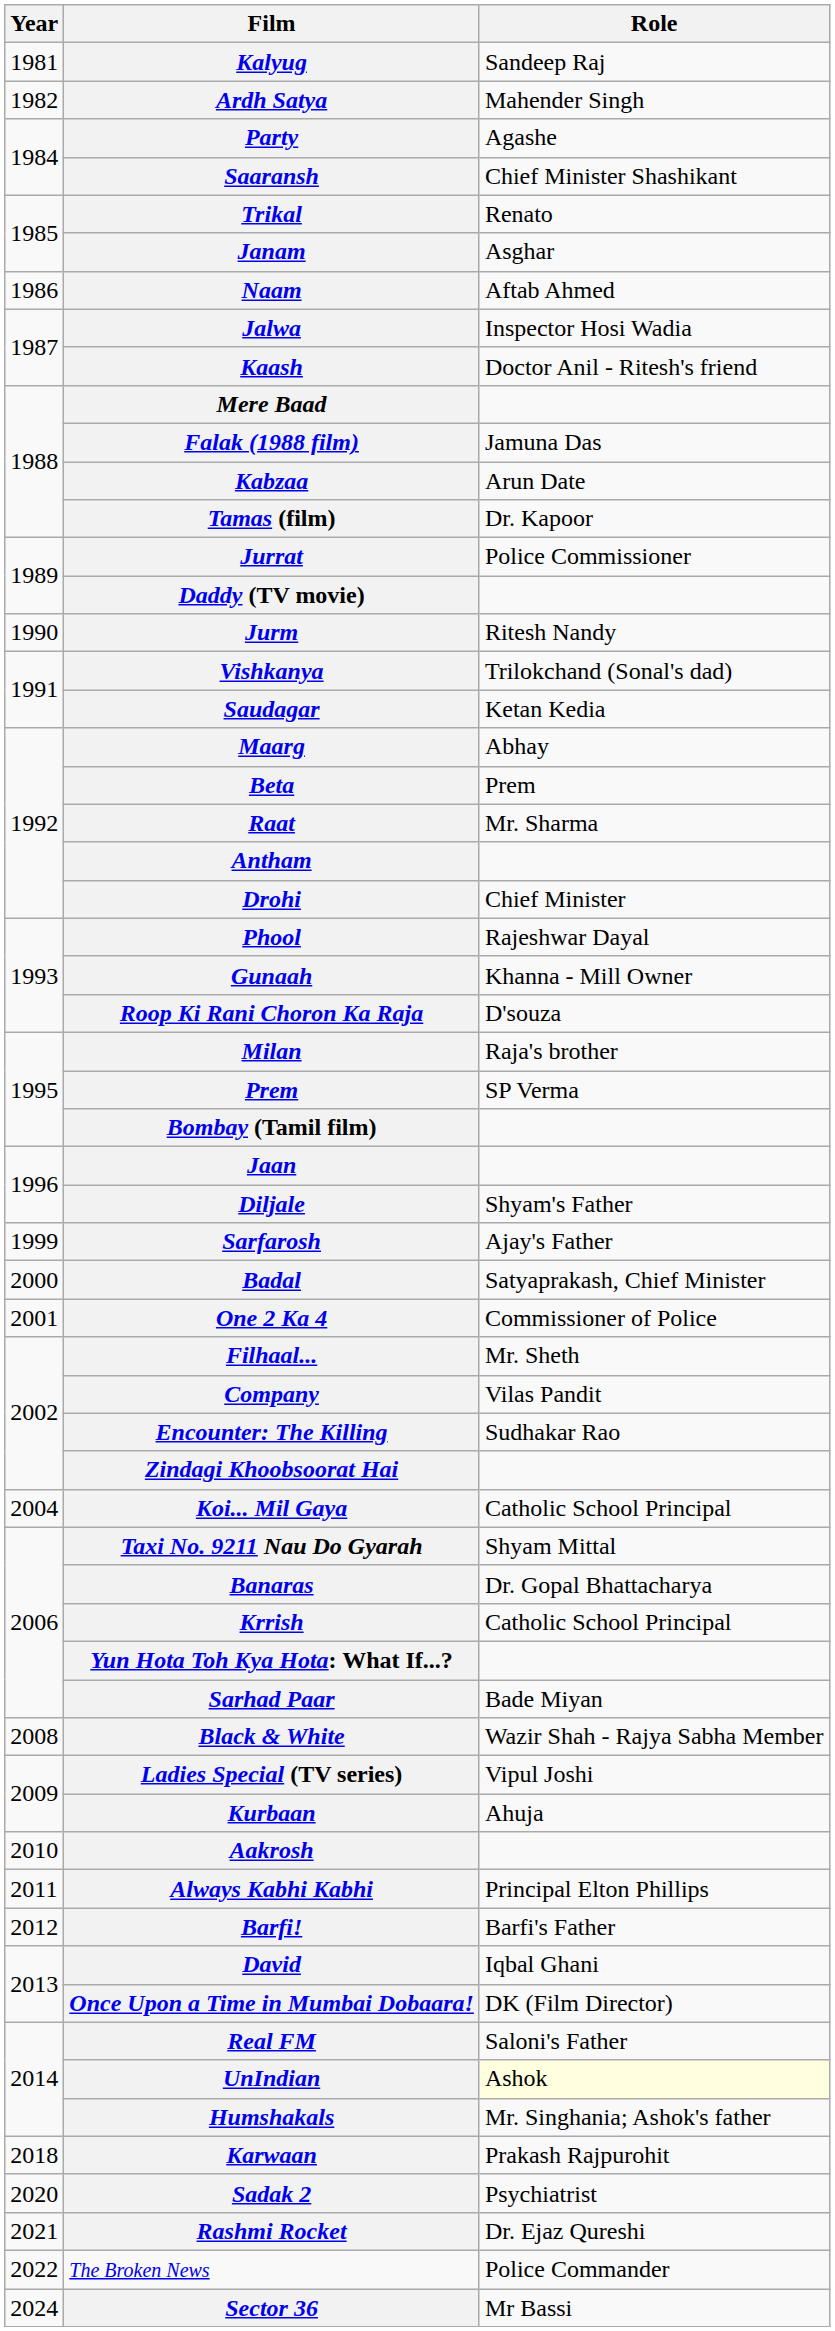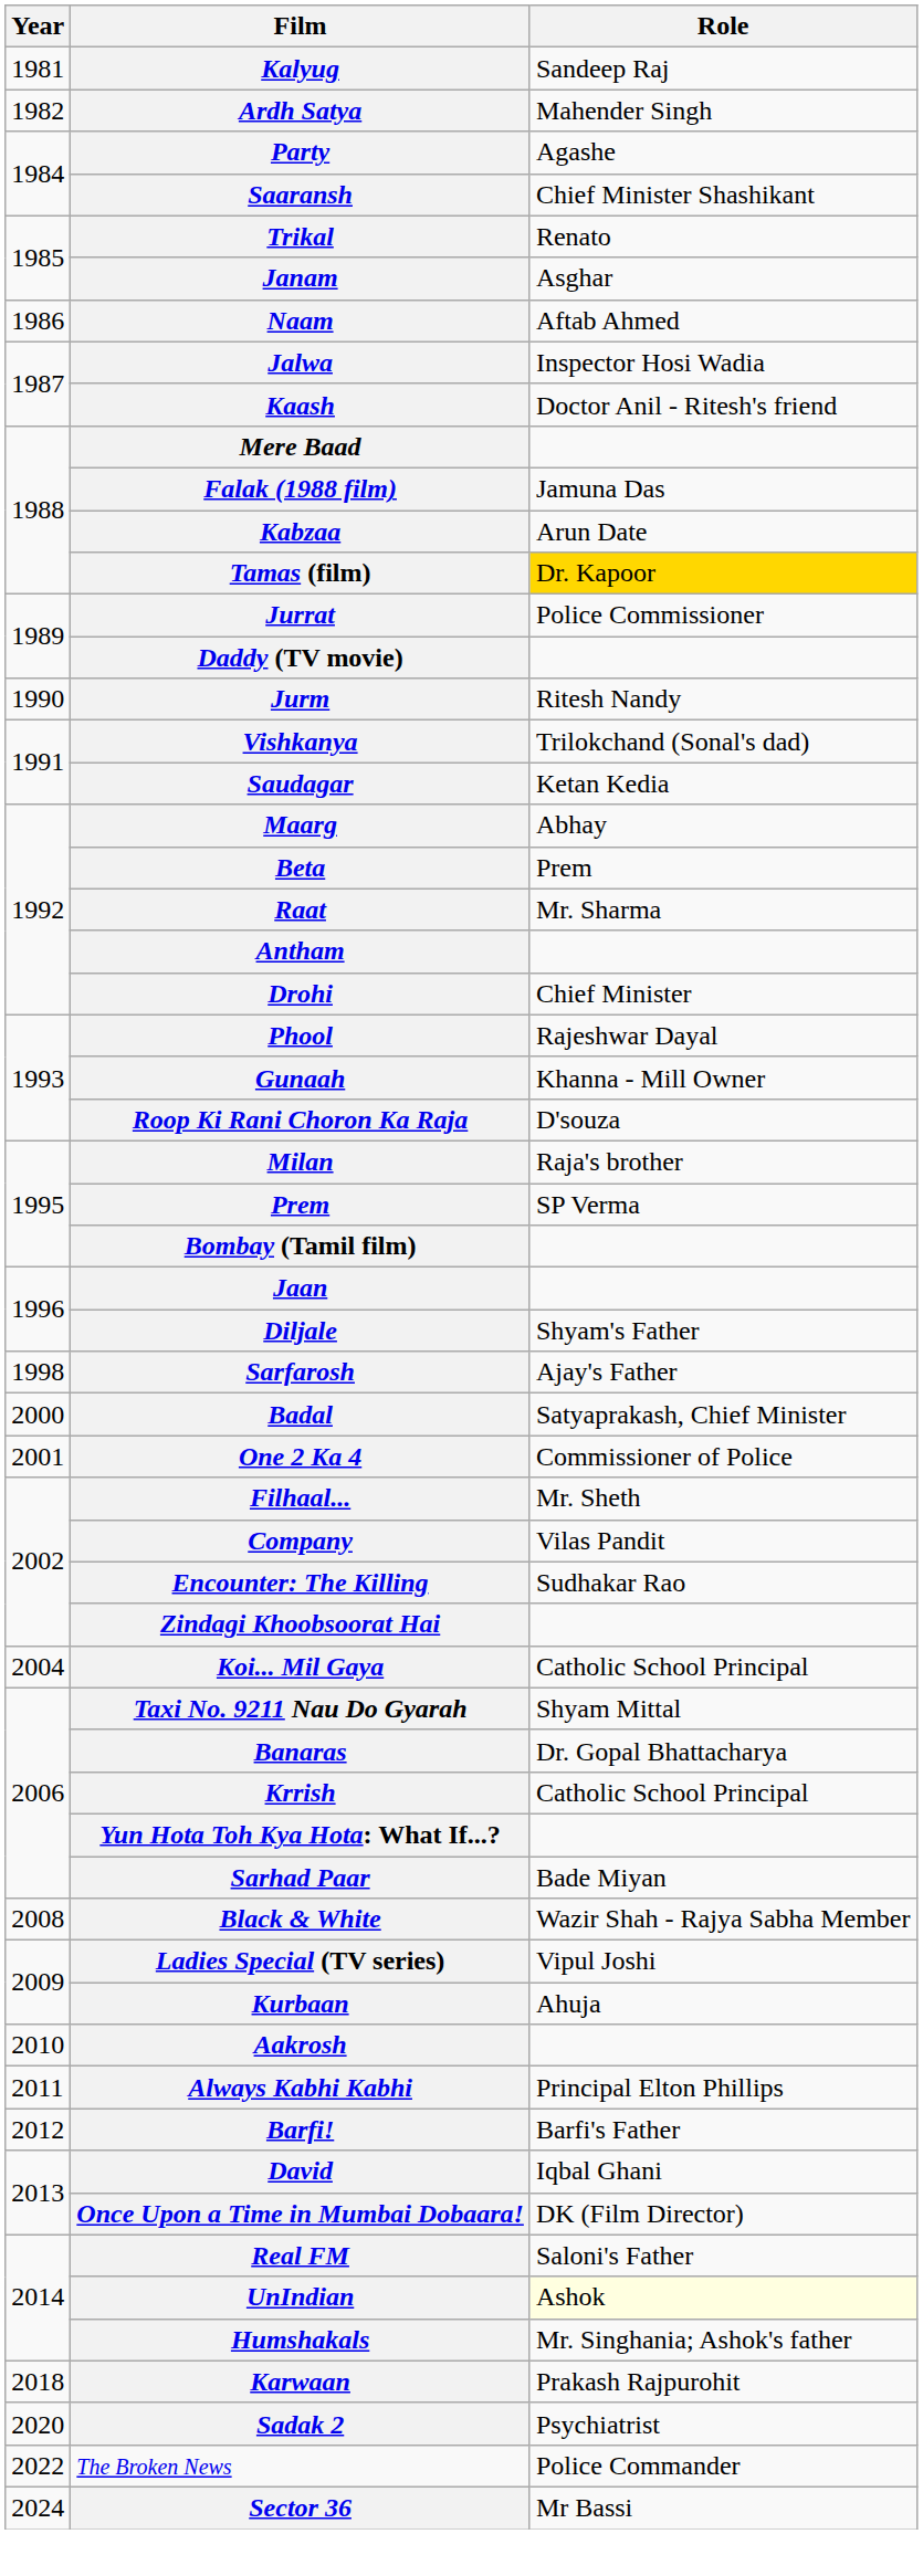Tamas (film) | Role: no background -> gold background
Sarfarosh | Year: 1999 -> 1998
- row: 2021 | Rashmi Rocket | Dr. Ejaz Qureshi
